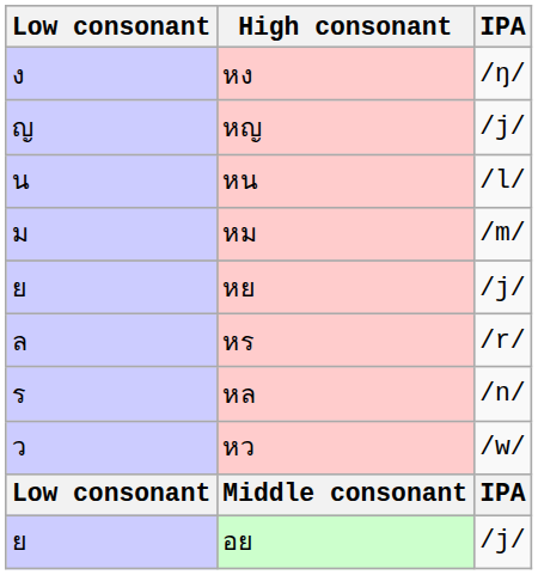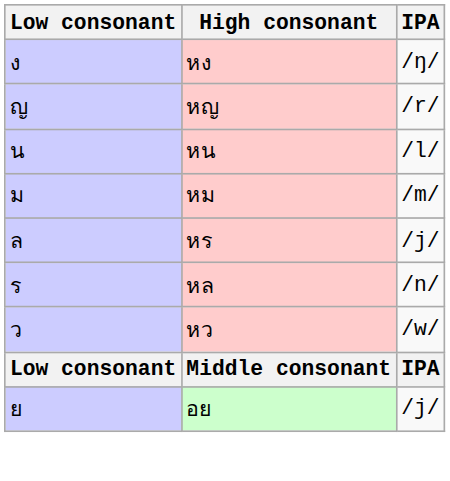หญ | IPA: /j/ -> /r/
- row: ย | หย | /j/
หร | IPA: /r/ -> /j/
